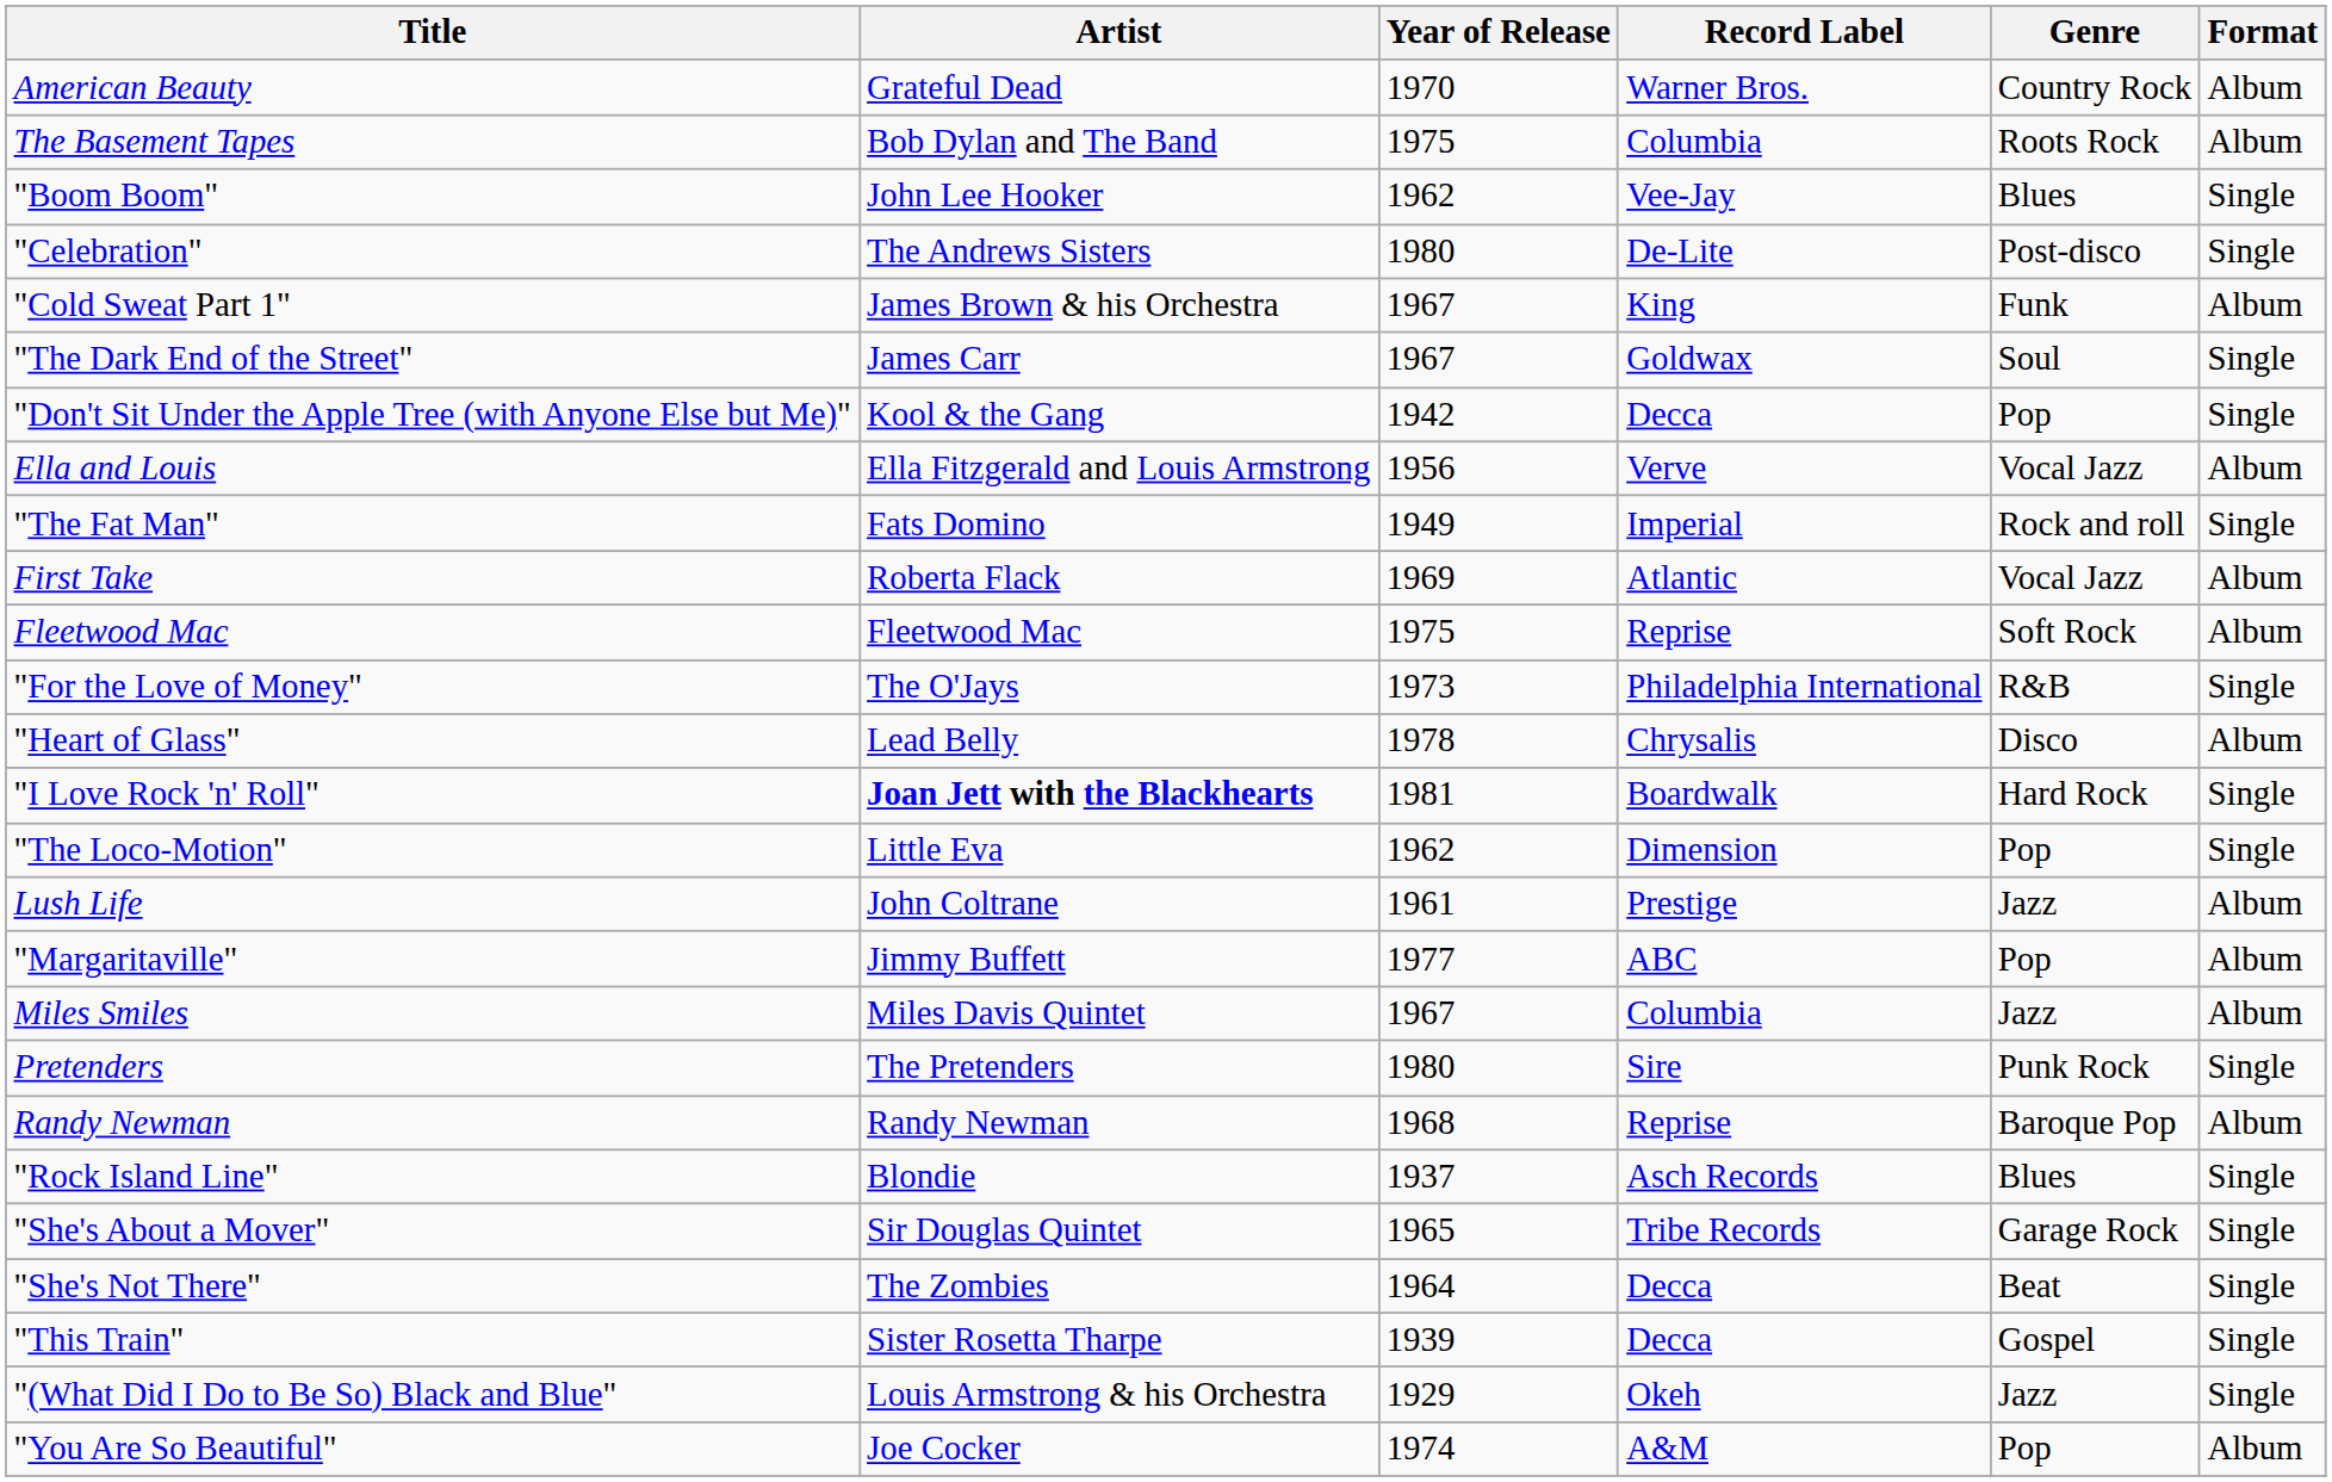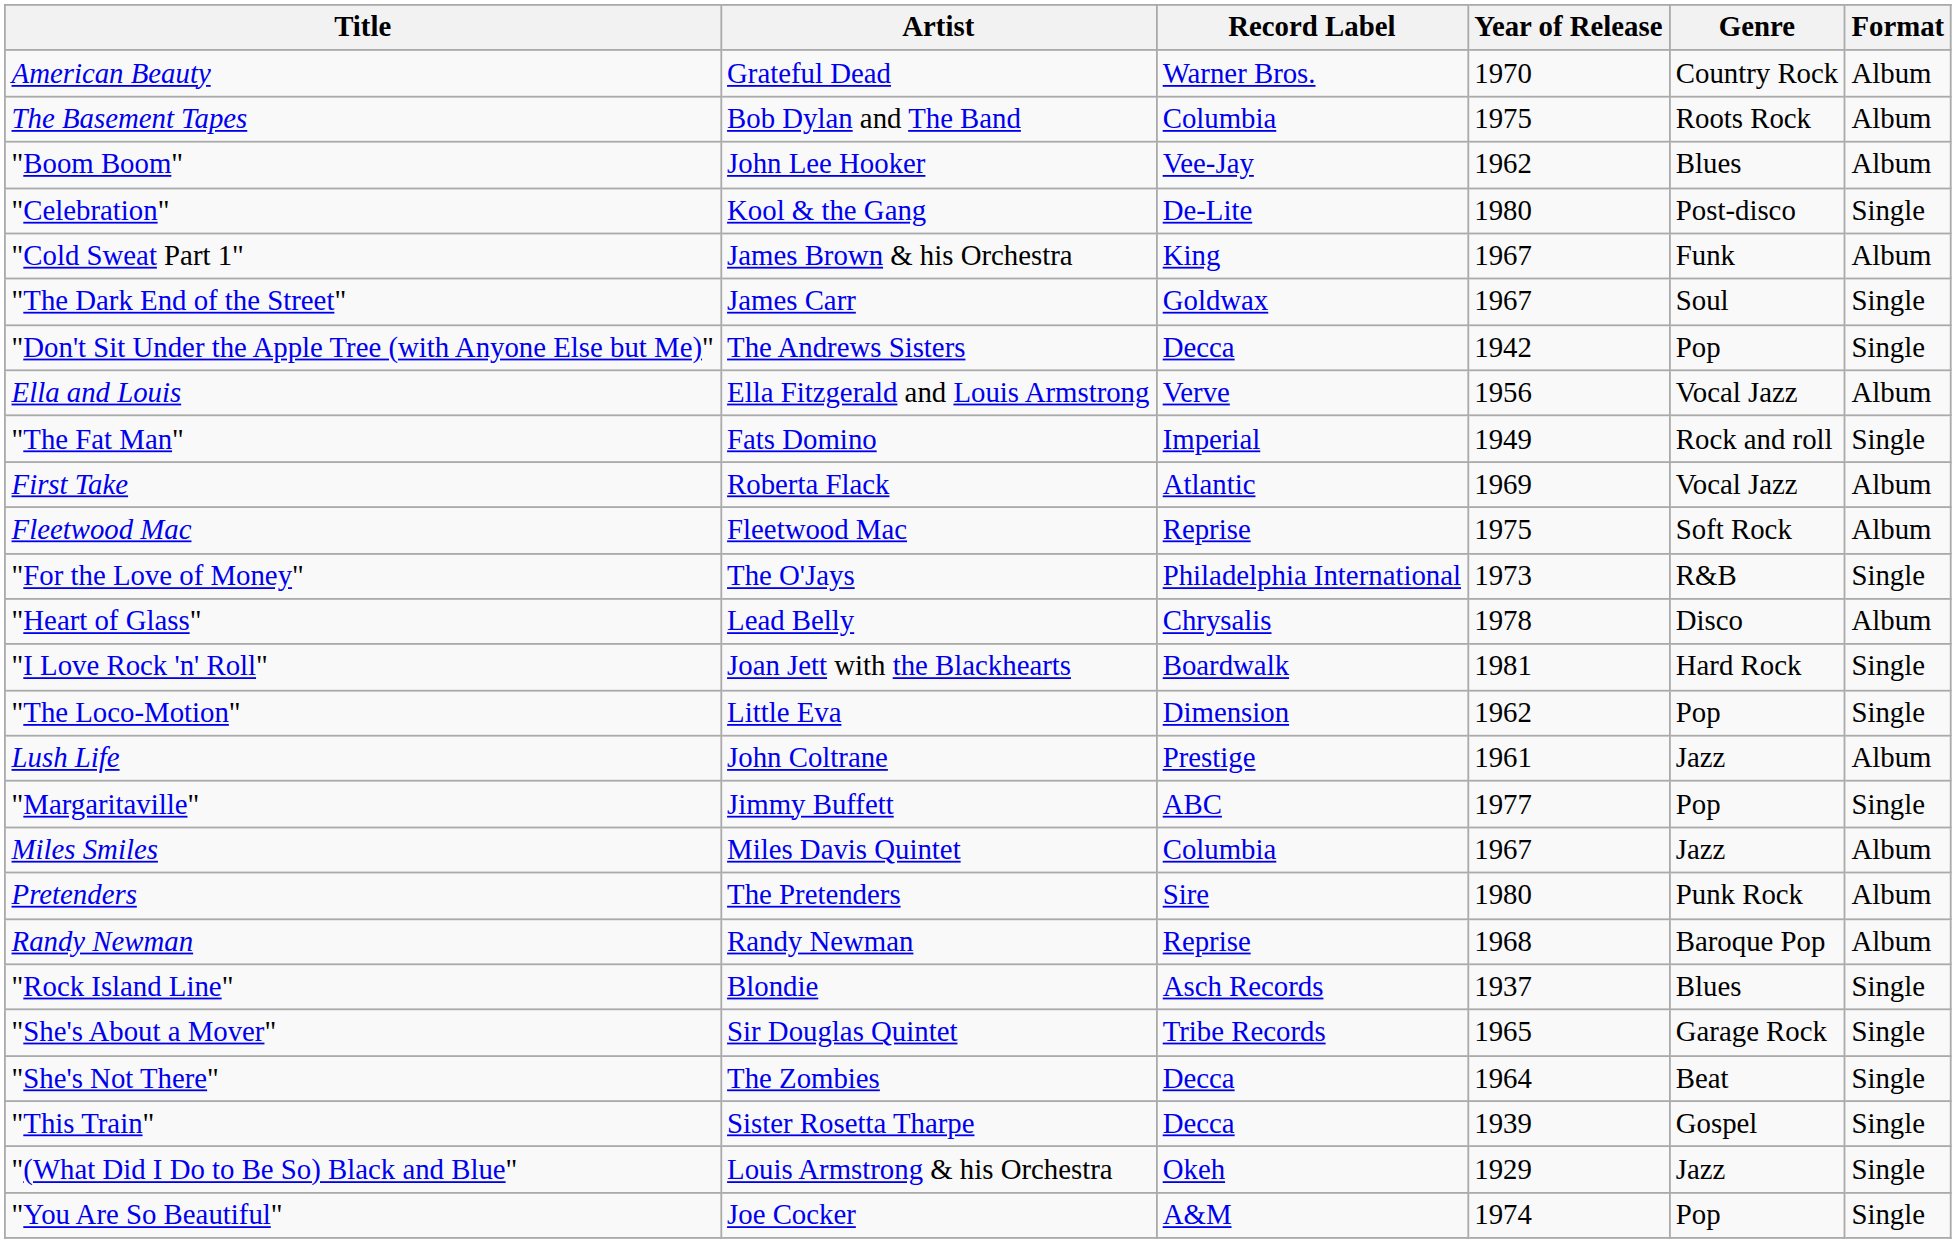columns swapped: Record Label <-> Year of Release
"Boom Boom" | Format: Single -> Album
"Celebration" | Artist: The Andrews Sisters -> Kool & the Gang
"Don't Sit Under the Apple Tree (with Anyone Else but Me)" | Artist: Kool & the Gang -> The Andrews Sisters
"I Love Rock 'n' Roll" | Artist: bold -> normal
"Margaritaville" | Format: Album -> Single
Pretenders | Format: Single -> Album
"You Are So Beautiful" | Format: Album -> Single
